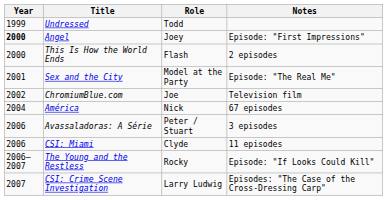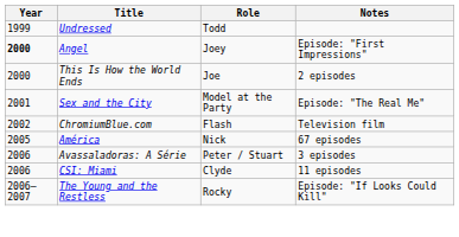This Is How the World Ends | Role: Flash -> Joe
ChromiumBlue.com | Role: Joe -> Flash
América | Year: 2004 -> 2005
- row: 2007 | CSI: Crime Scene Investigation | Larry Ludwig | Episodes: "The Case of the Cross-Dressing Carp"
